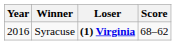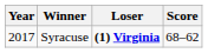Syracuse | Year: 2016 -> 2017
